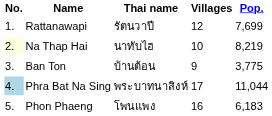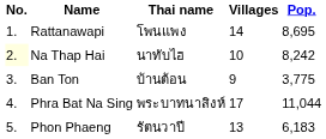Rattanawapi | Thai name: รัตนวาปี -> โพนแพง
Rattanawapi | Villages: 12 -> 14
Rattanawapi | Pop.: 7,699 -> 8,695
Na Thap Hai | Pop.: 8,219 -> 8,242
Phra Bat Na Sing | No.: lightblue background -> no background
Phon Phaeng | Thai name: โพนแพง -> รัตนวาปี
Phon Phaeng | Villages: 16 -> 13
